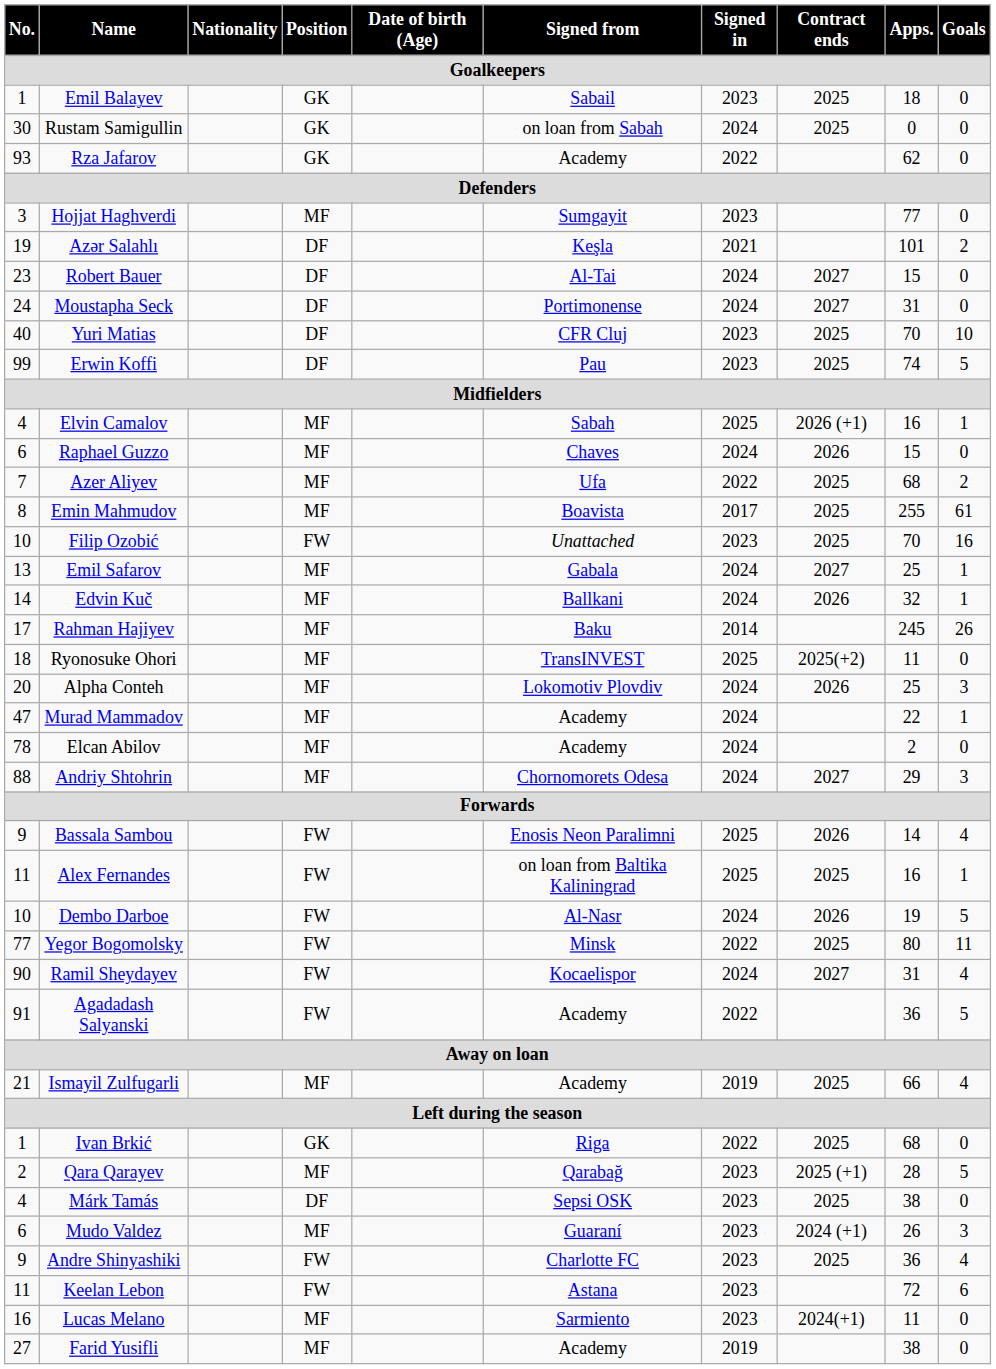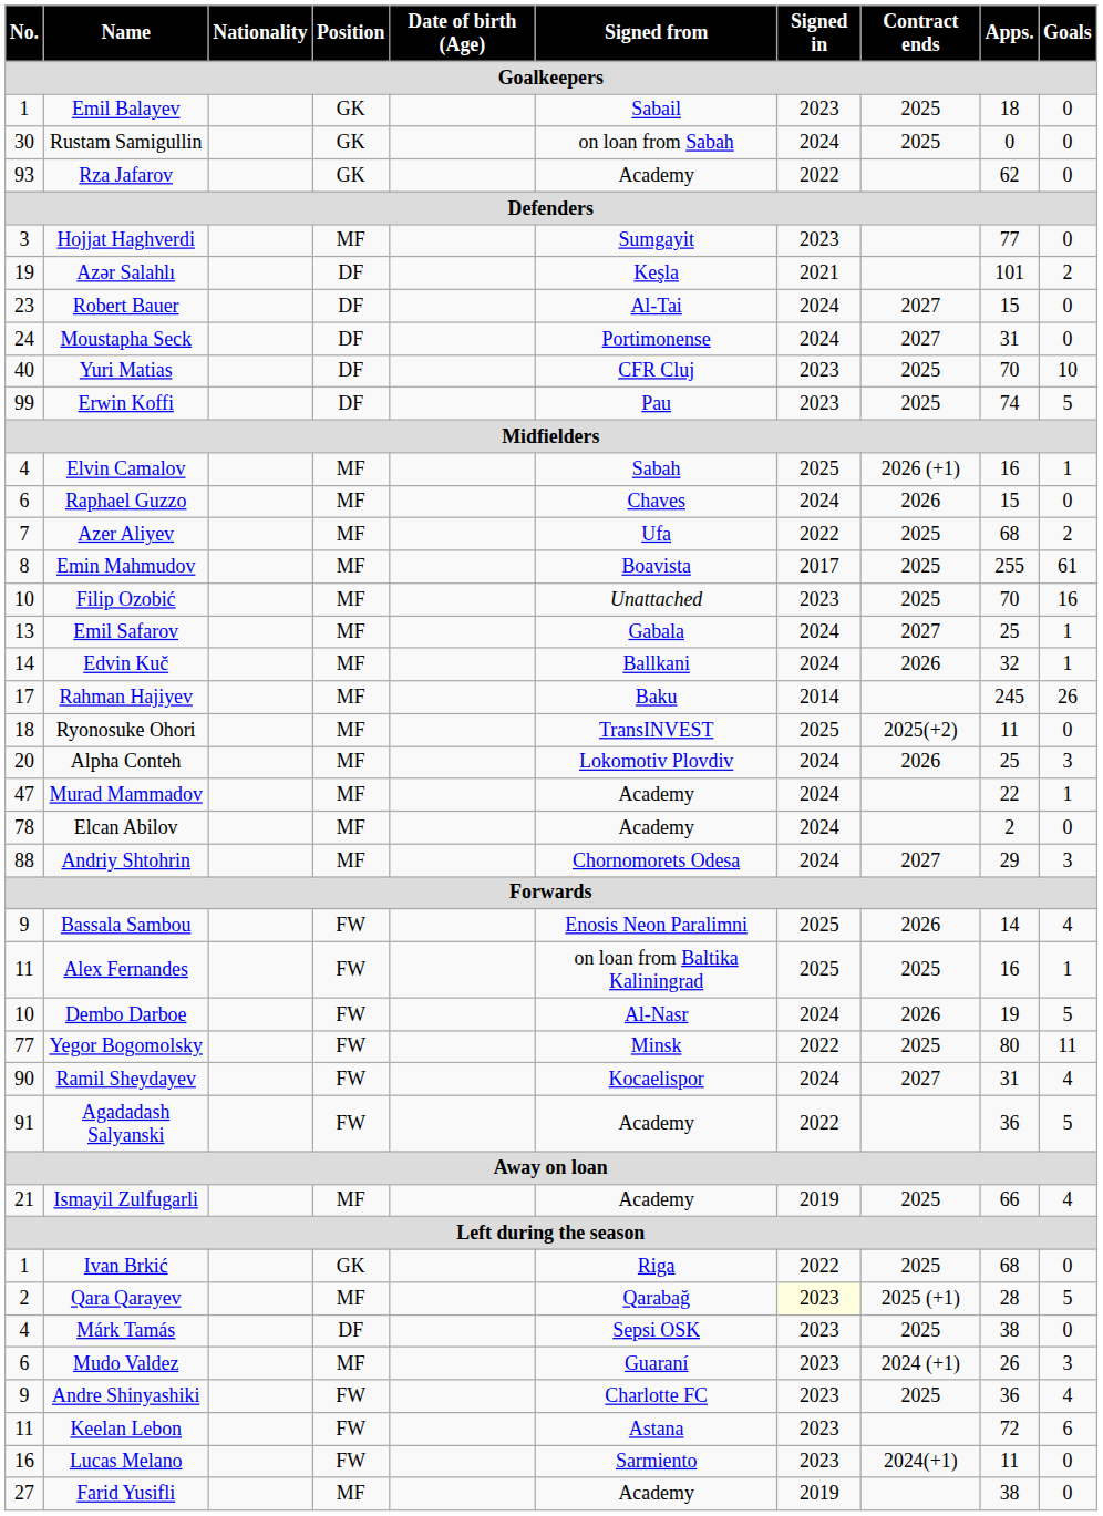Filip Ozobić | Position: FW -> MF
Qara Qarayev | Signed in: no background -> lightyellow background
Lucas Melano | Position: MF -> FW
